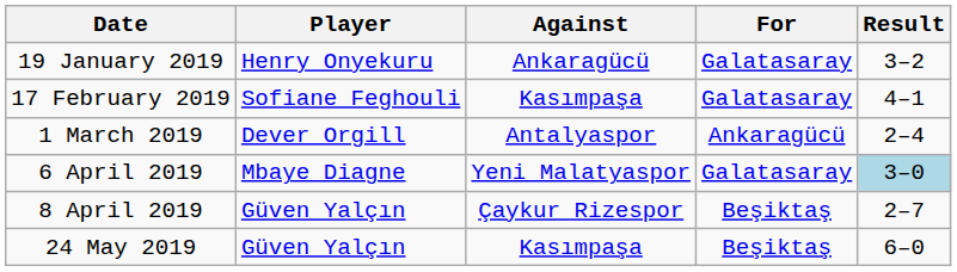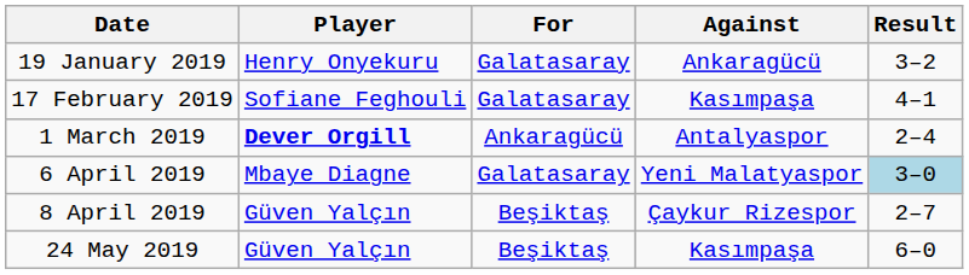columns swapped: For <-> Against
1 March 2019 | Player: normal -> bold
